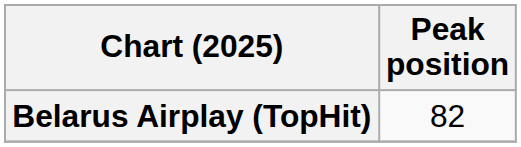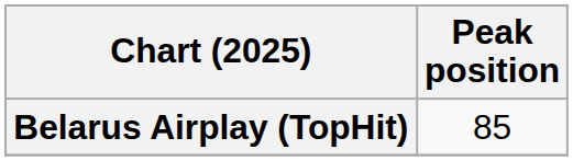Belarus Airplay (TopHit) | Peak position: 82 -> 85
